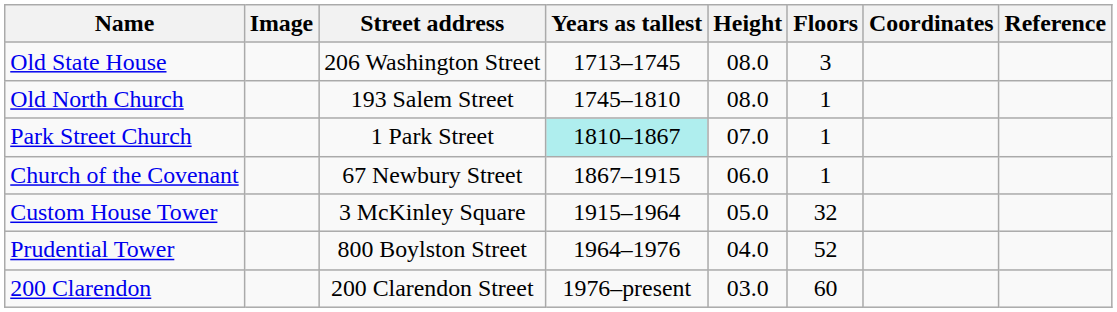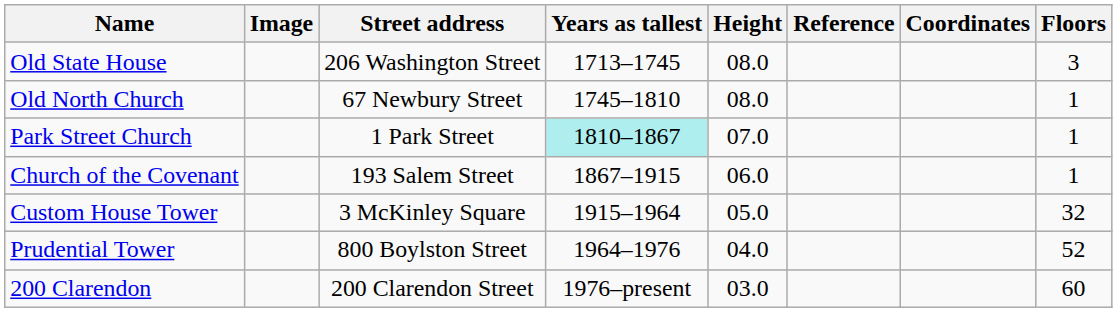columns swapped: Floors <-> Reference
Old North Church | Street address: 193 Salem Street -> 67 Newbury Street
Church of the Covenant | Street address: 67 Newbury Street -> 193 Salem Street
